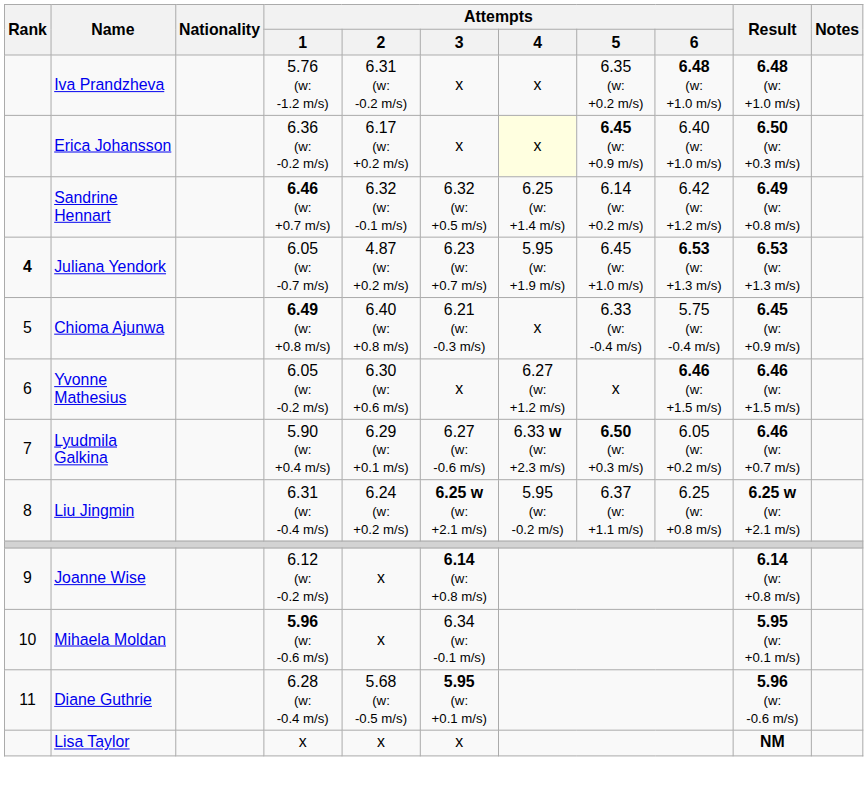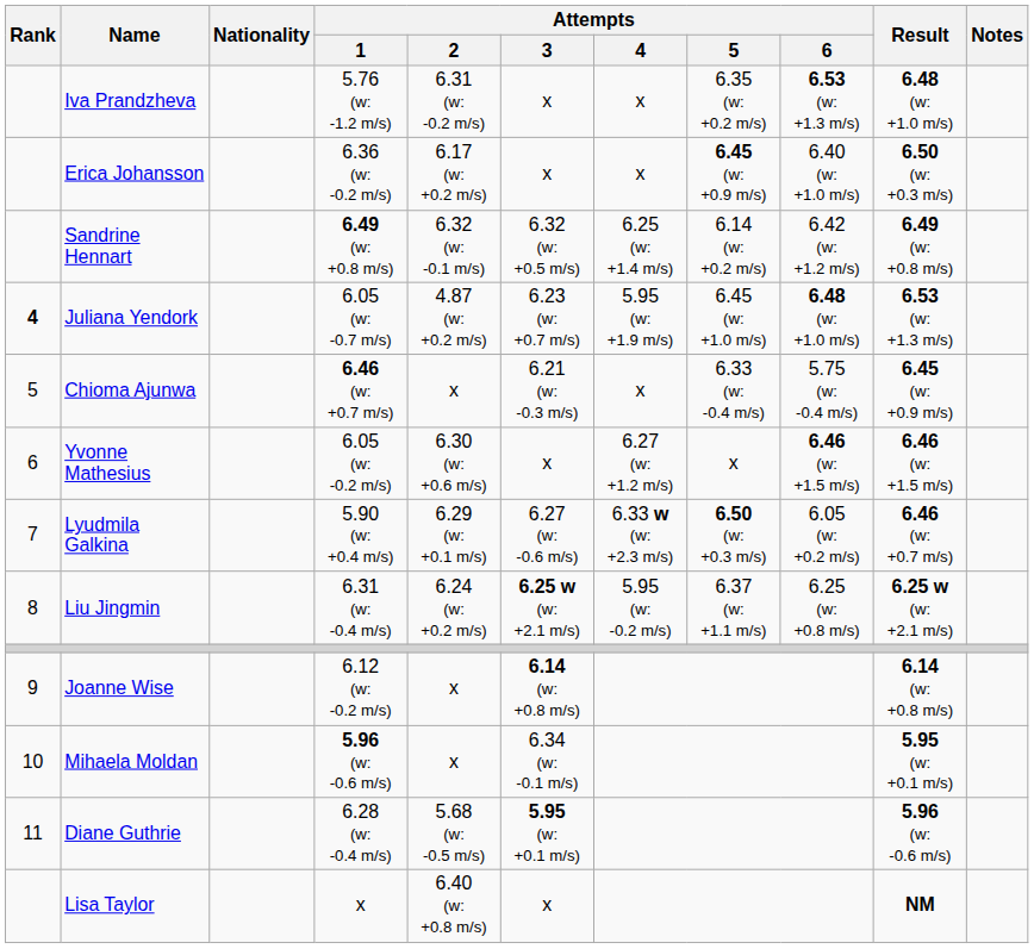Iva Prandzheva | Attempts / 6: 6.48 (w: +1.0 m/s) -> 6.53 (w: +1.3 m/s)
Erica Johansson | Attempts / 4: lightyellow background -> no background
Sandrine Hennart | Attempts / 1: 6.46 (w: +0.7 m/s) -> 6.49 (w: +0.8 m/s)
Juliana Yendork | Attempts / 6: 6.53 (w: +1.3 m/s) -> 6.48 (w: +1.0 m/s)
Chioma Ajunwa | Attempts / 1: 6.49 (w: +0.8 m/s) -> 6.46 (w: +0.7 m/s)
Chioma Ajunwa | Attempts / 2: 6.40 (w: +0.8 m/s) -> x
Lisa Taylor | Attempts / 2: x -> 6.40 (w: +0.8 m/s)
